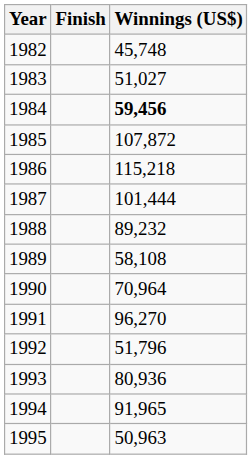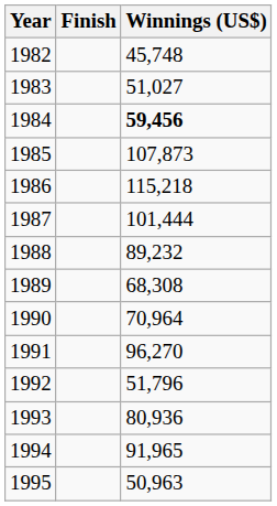1985 | Winnings (US$): 107,872 -> 107,873
1989 | Winnings (US$): 58,108 -> 68,308
